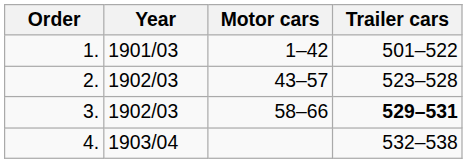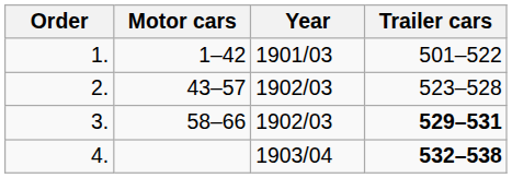columns swapped: Year <-> Motor cars
4. | Trailer cars: normal -> bold
